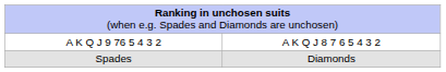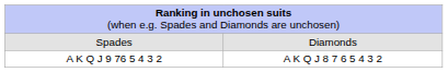rows swapped: Spades <-> A K Q J 9 76 5 4 3 2
